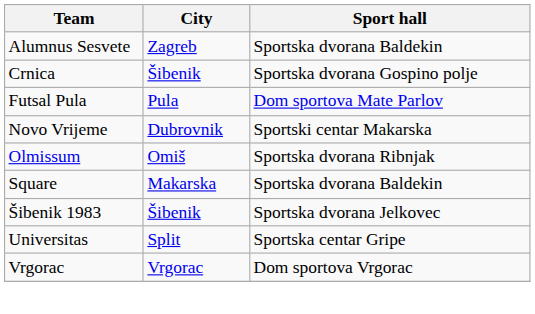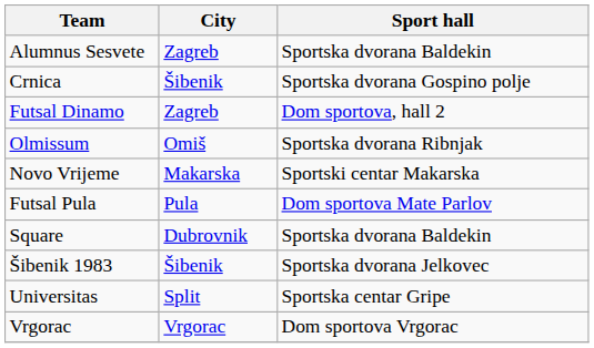+ row: Futsal Dinamo | Zagreb | Dom sportova, hall 2
rows swapped: Futsal Pula <-> Olmissum
Novo Vrijeme | City: Dubrovnik -> Makarska
Square | City: Makarska -> Dubrovnik
